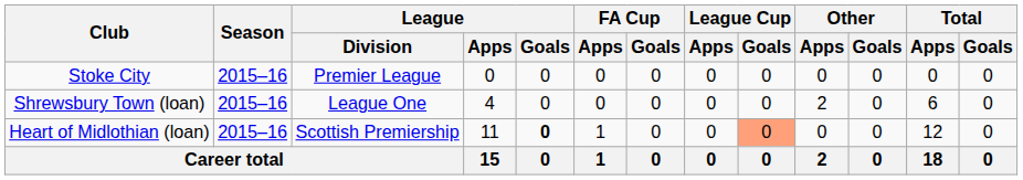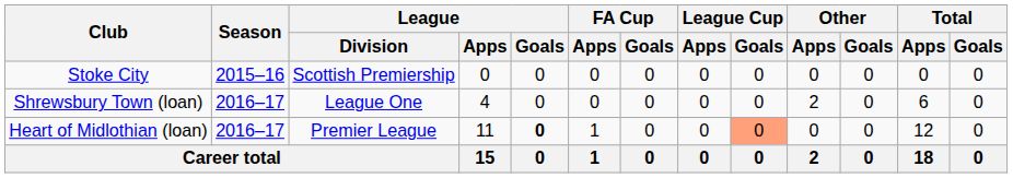Stoke City | League / Division: Premier League -> Scottish Premiership
Shrewsbury Town (loan) | Season: 2015–16 -> 2016–17
Heart of Midlothian (loan) | Season: 2015–16 -> 2016–17
Heart of Midlothian (loan) | League / Division: Scottish Premiership -> Premier League
